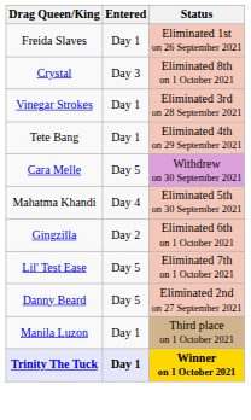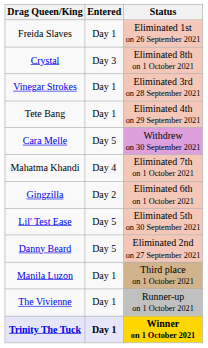Mahatma Khandi | Status: Eliminated 5th on 30 September 2021 -> Eliminated 7th on 1 October 2021
Lil' Test Ease | Status: Eliminated 7th on 1 October 2021 -> Eliminated 5th on 30 September 2021
+ row: The Vivienne | Day 1 | Runner-up on 1 October 2021
